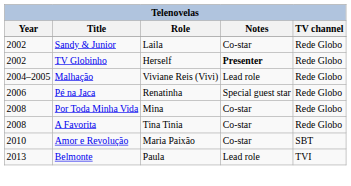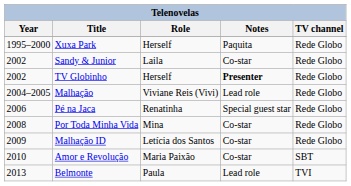+ row: 1995–2000 | Xuxa Park | Herself | Paquita | Rede Globo
- row: 2008 | A Favorita | Tina Tinia | Co-star | Rede Globo
+ row: 2009 | Malhação ID | Letícia dos Santos | Co-star | Rede Globo
